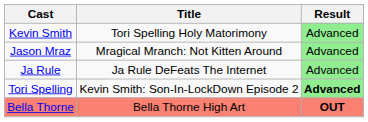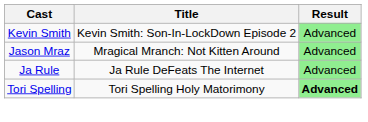Kevin Smith | Title: Tori Spelling Holy Matorimony -> Kevin Smith: Son-In-LockDown Episode 2
Tori Spelling | Title: Kevin Smith: Son-In-LockDown Episode 2 -> Tori Spelling Holy Matorimony
- row: Bella Thorne | Bella Thorne High Art | OUT
